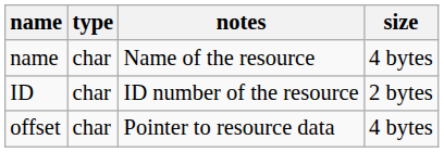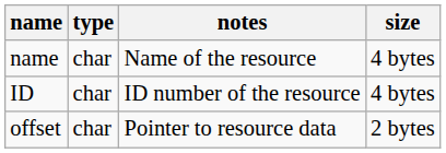ID | size: 2 bytes -> 4 bytes
offset | size: 4 bytes -> 2 bytes
